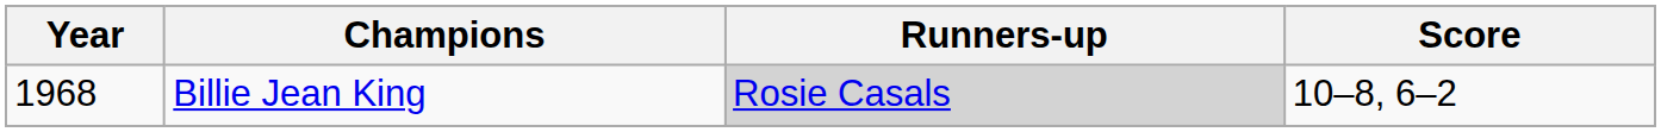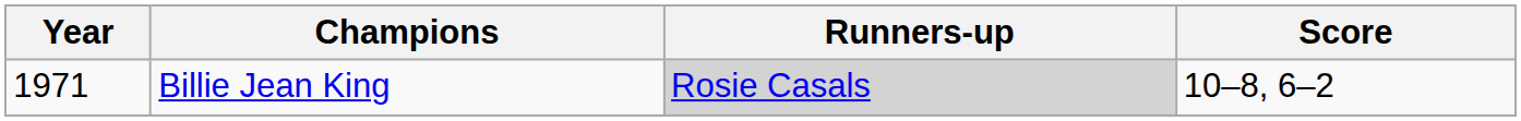Billie Jean King | Year: 1968 -> 1971
